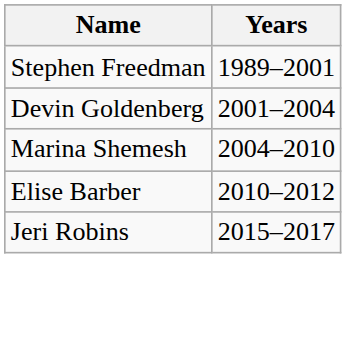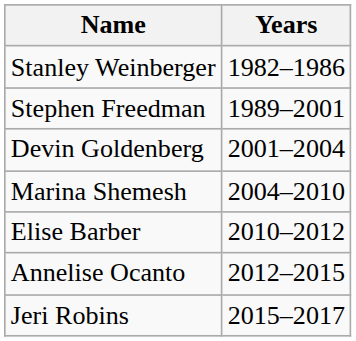+ row: Stanley Weinberger | 1982–1986
+ row: Annelise Ocanto | 2012–2015
